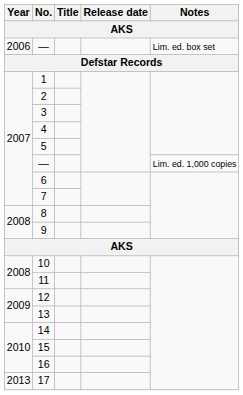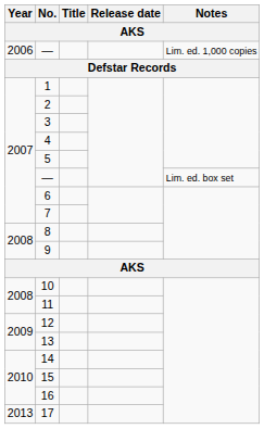2006 / — | Notes: Lim. ed. box set -> Lim. ed. 1,000 copies
2007 / — | Notes: Lim. ed. 1,000 copies -> Lim. ed. box set
